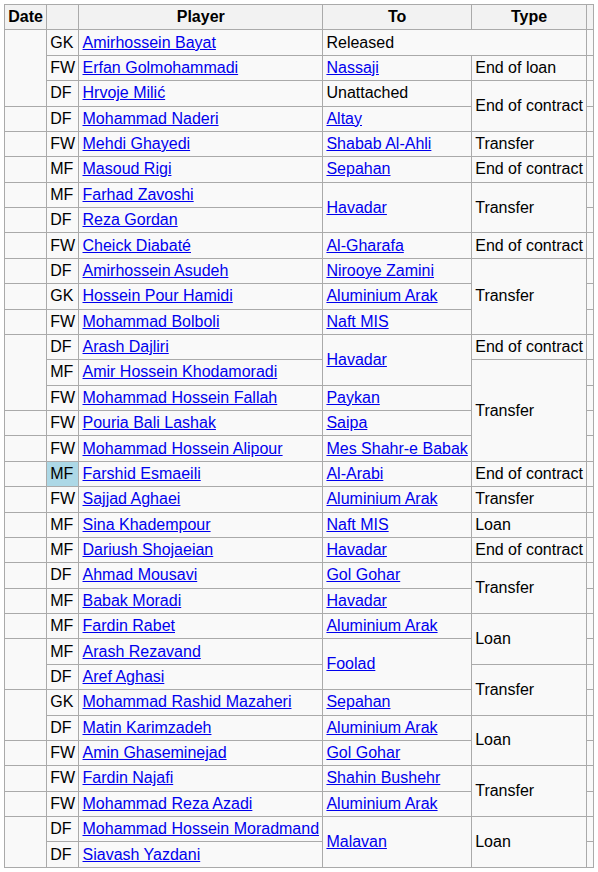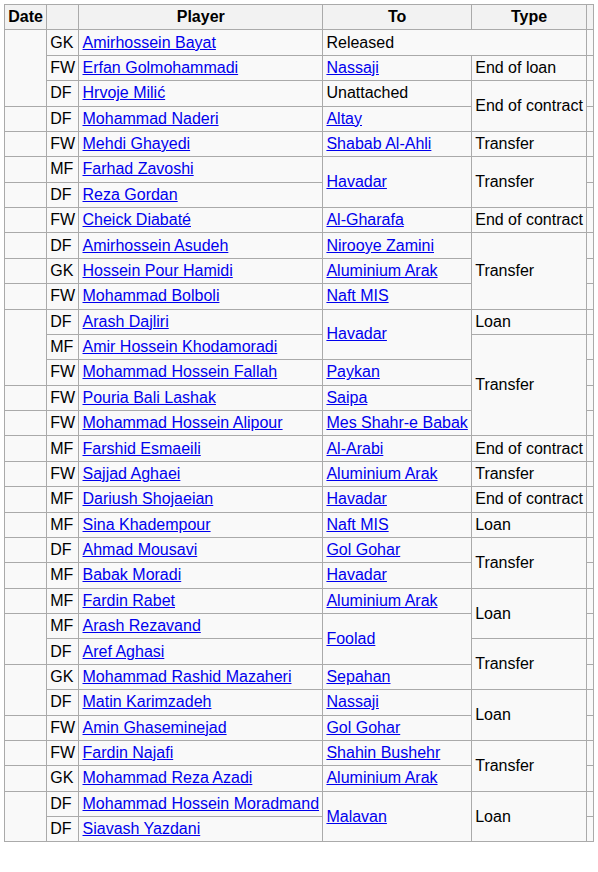- row: MF | Masoud Rigi | Sepahan | End of contract
Arash Dajliri | Type: End of contract -> Loan
Farshid Esmaeili | column 2: lightblue background -> no background
rows swapped: Sina Khadempour <-> Dariush Shojaeian
Matin Karimzadeh | To: Aluminium Arak -> Nassaji
Mohammad Reza Azadi | column 2: FW -> GK
